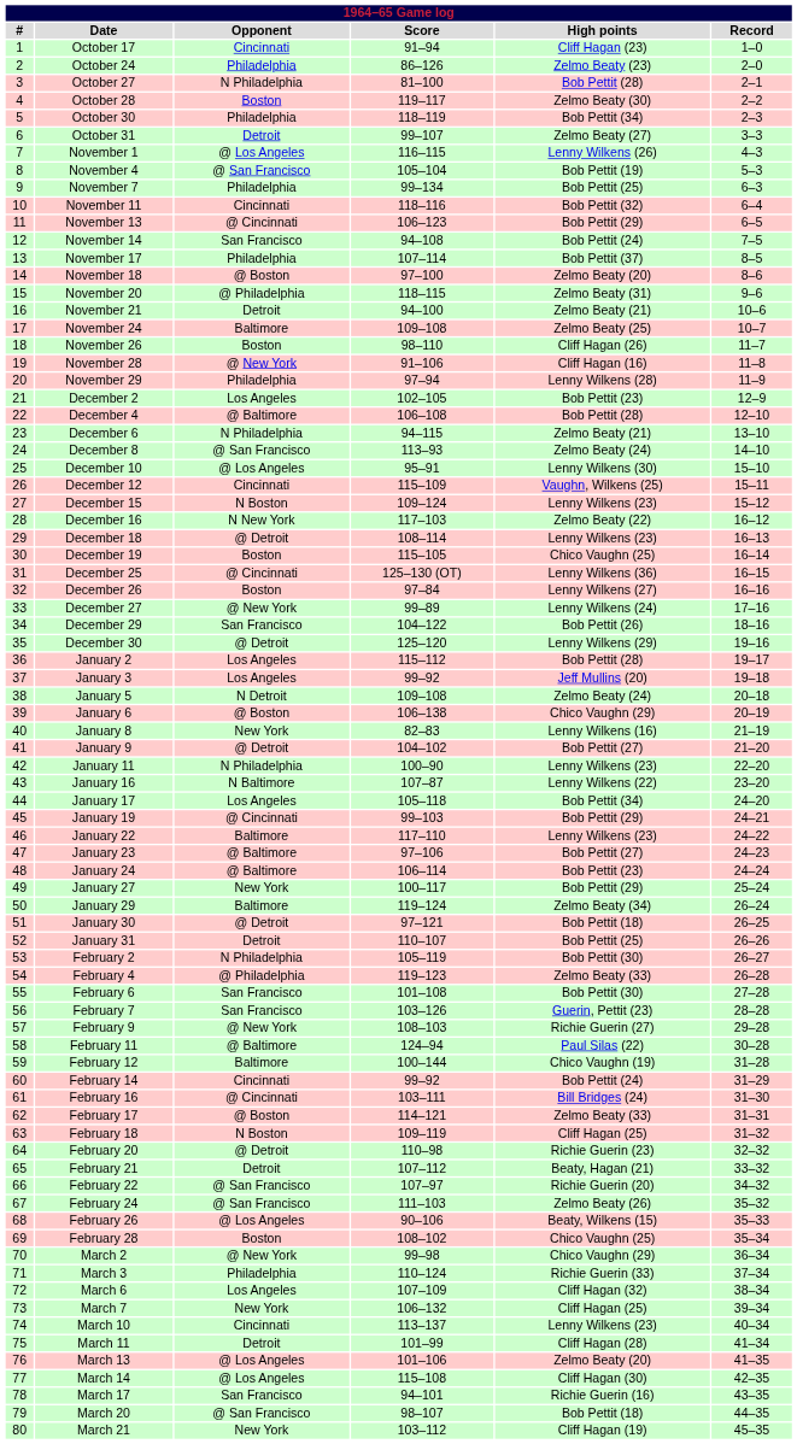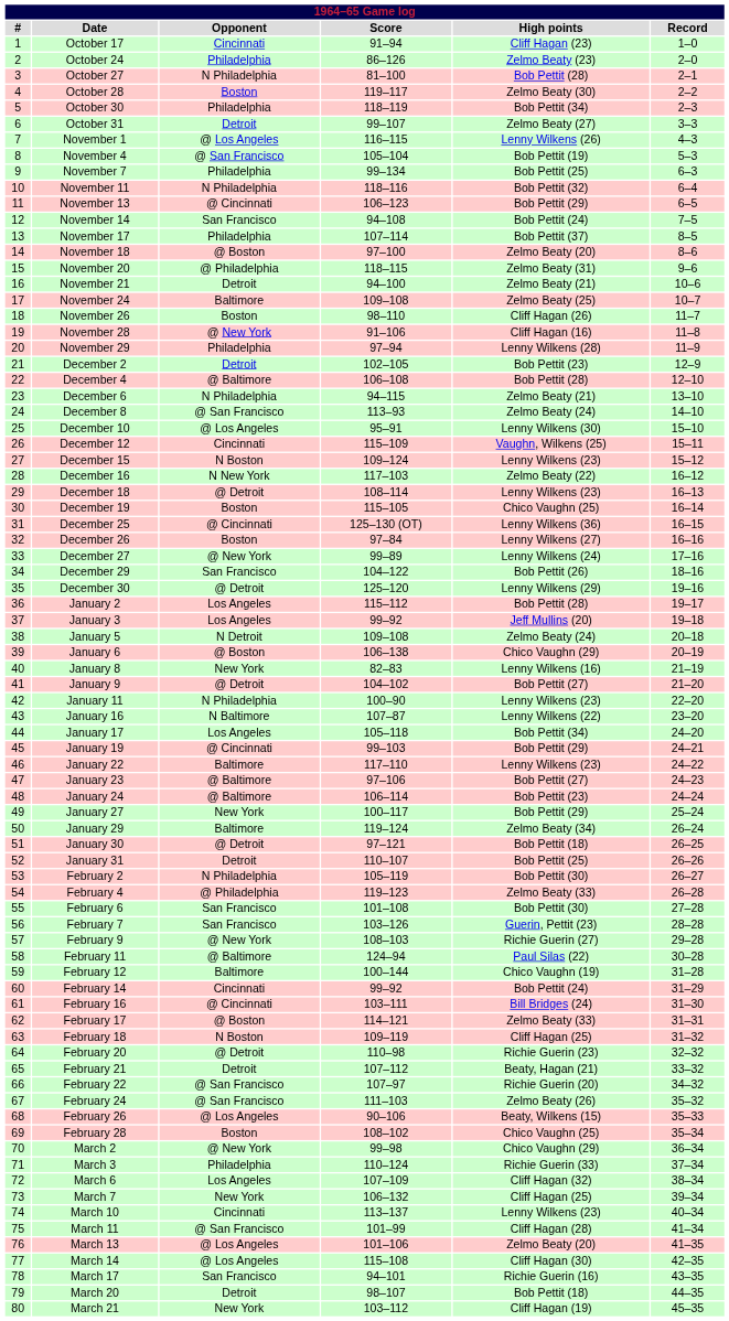November 11 | Opponent: Cincinnati -> N Philadelphia
December 2 | Opponent: Los Angeles -> Detroit
March 11 | Opponent: Detroit -> @ San Francisco
March 20 | Opponent: @ San Francisco -> Detroit
